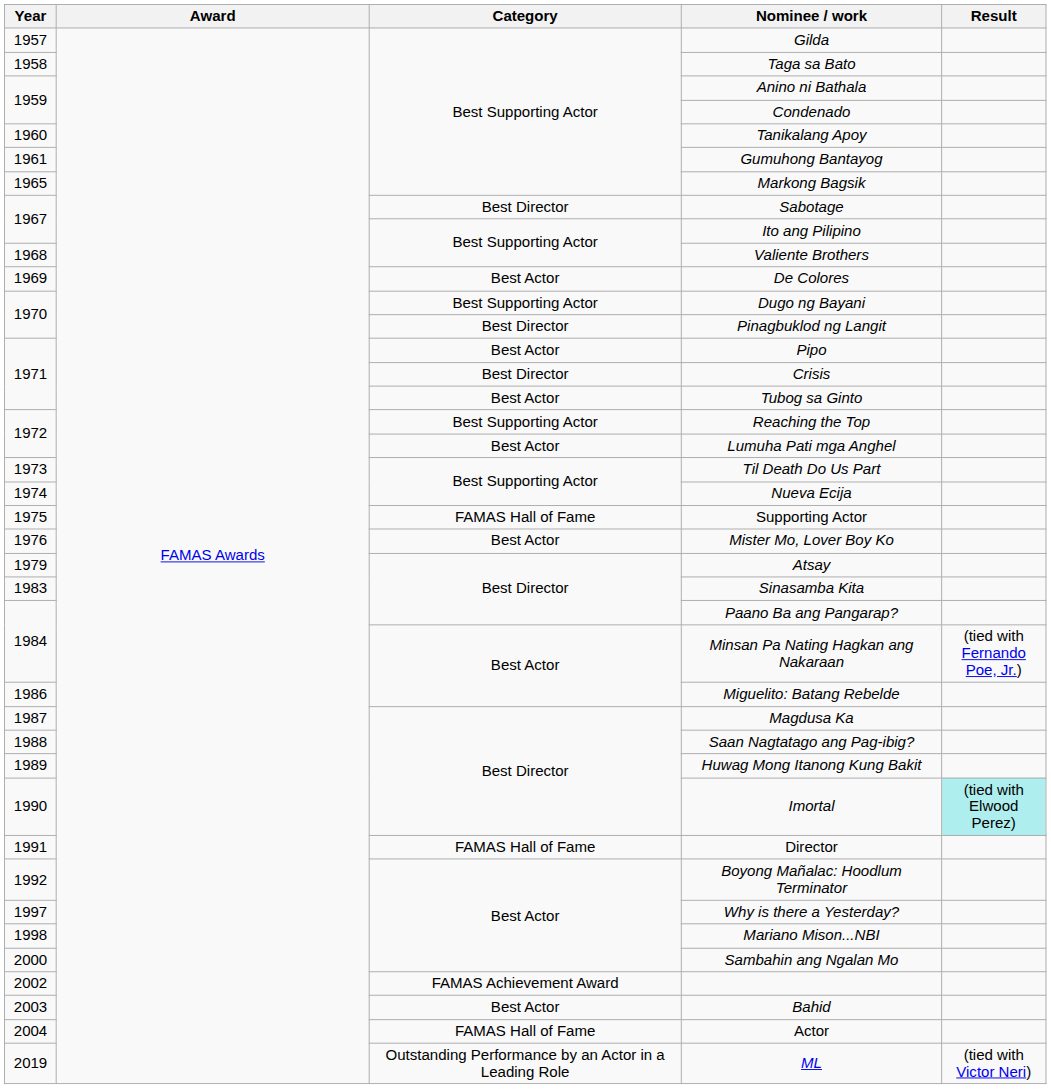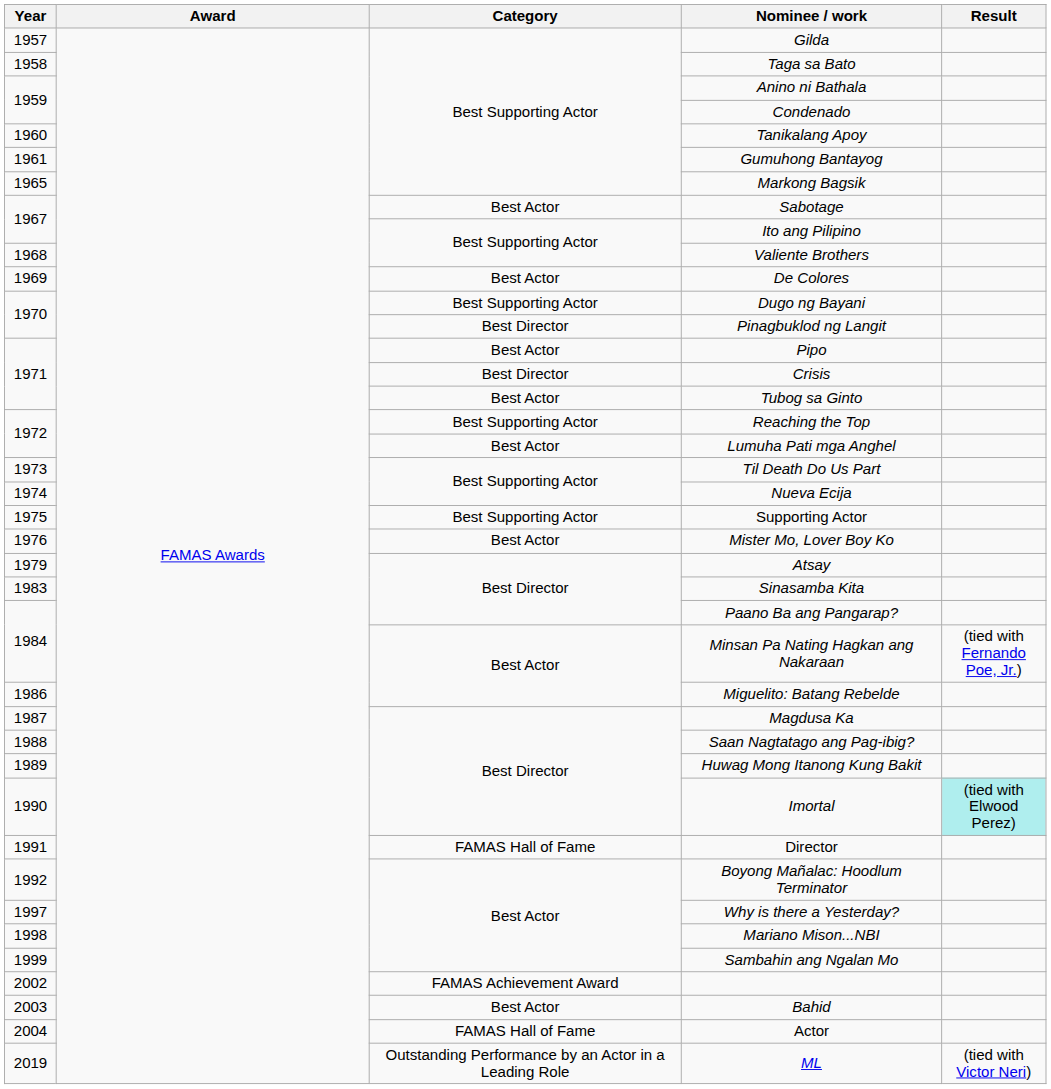Sabotage | Category: Best Director -> Best Actor
Supporting Actor | Category: FAMAS Hall of Fame -> Best Supporting Actor
Sambahin ang Ngalan Mo | Year: 2000 -> 1999
